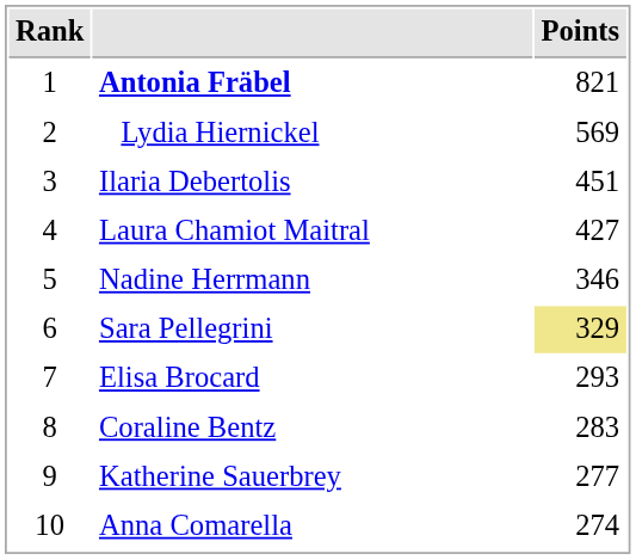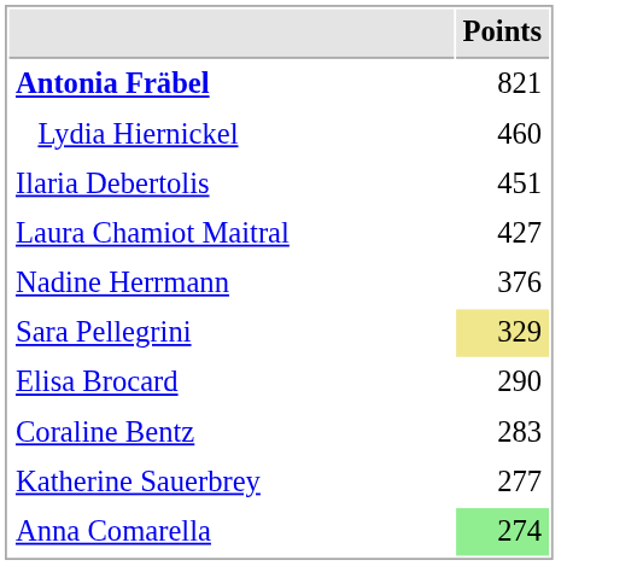- column: Rank | 1 | 2 | 3 | 4 | 5 | 6 | 7 | 8 | 9 | 10
Lydia Hiernickel | Points: 569 -> 460
Nadine Herrmann | Points: 346 -> 376
Elisa Brocard | Points: 293 -> 290
Anna Comarella | Points: no background -> lightgreen background
